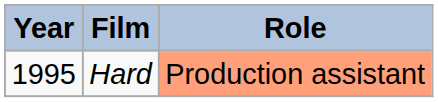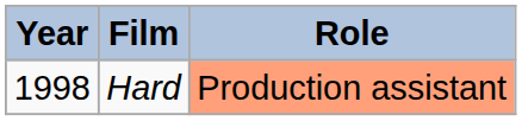Hard | Year: 1995 -> 1998
